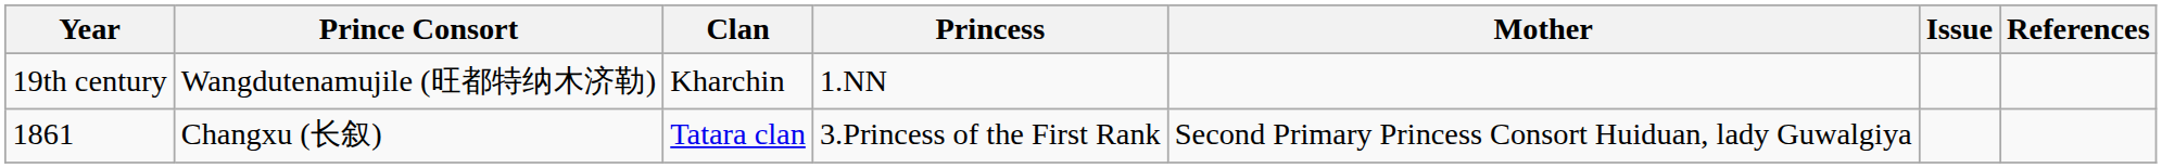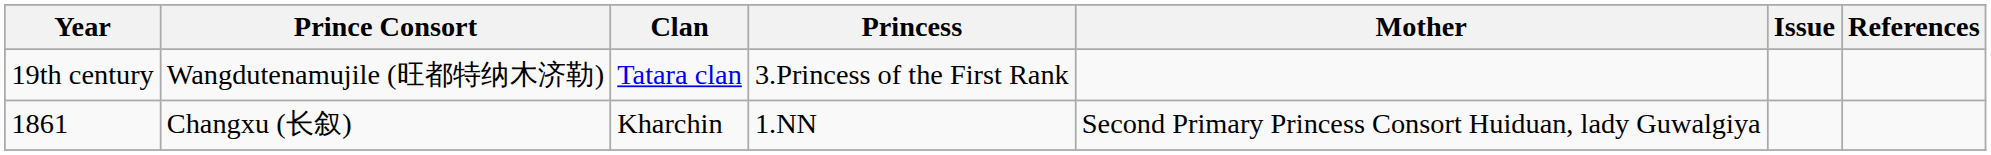19th century | Clan: Kharchin -> Tatara clan
19th century | Princess: 1.NN -> 3.Princess of the First Rank
1861 | Clan: Tatara clan -> Kharchin
1861 | Princess: 3.Princess of the First Rank -> 1.NN
